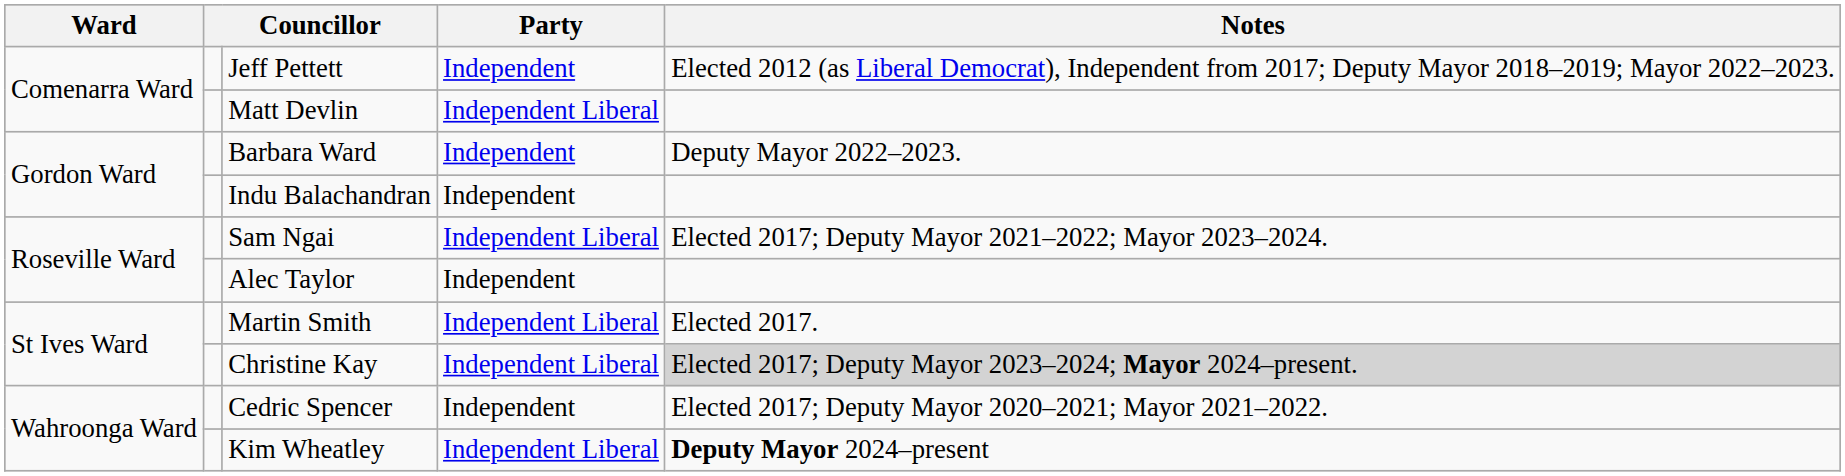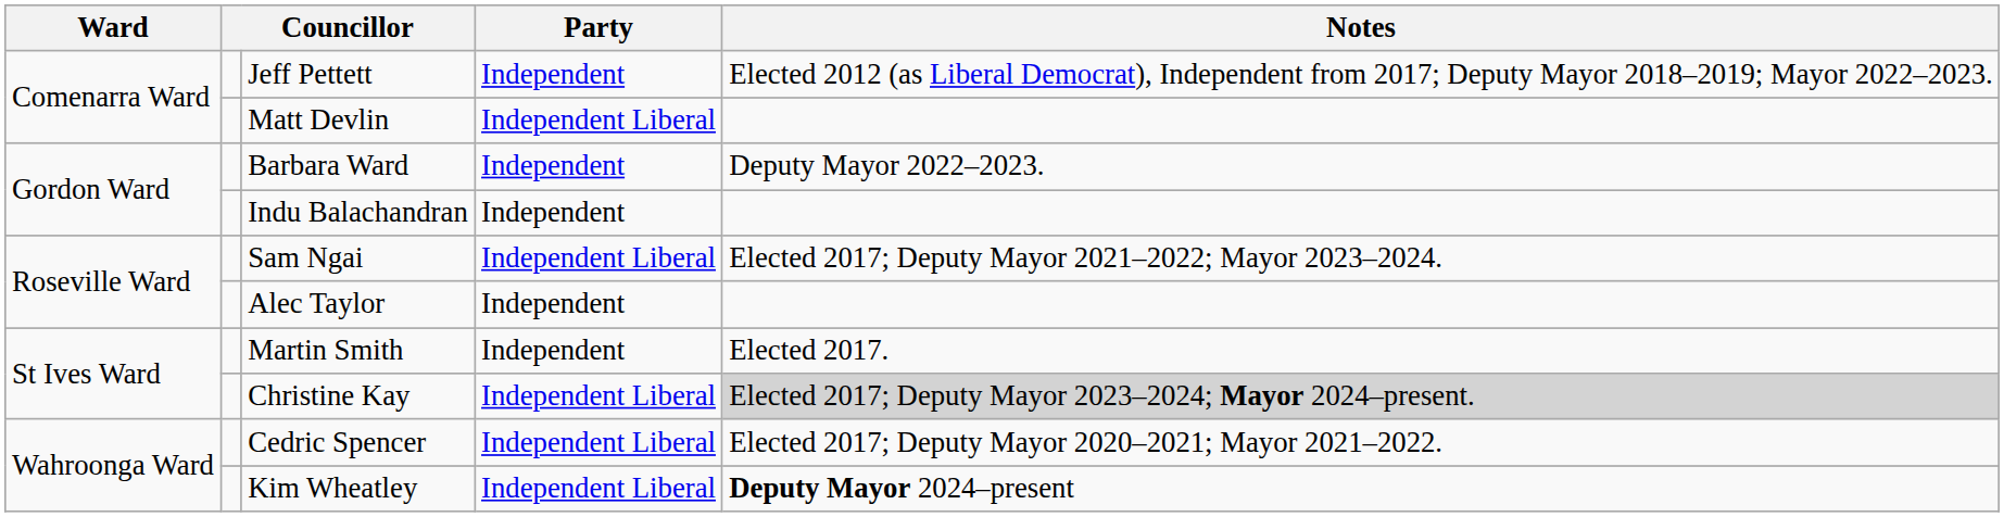Martin Smith | Party: Independent Liberal -> Independent
Cedric Spencer | Party: Independent -> Independent Liberal
